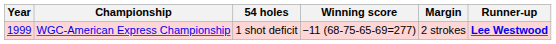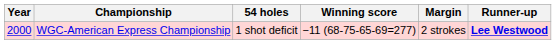WGC-American Express Championship | Year: 1999 -> 2000
